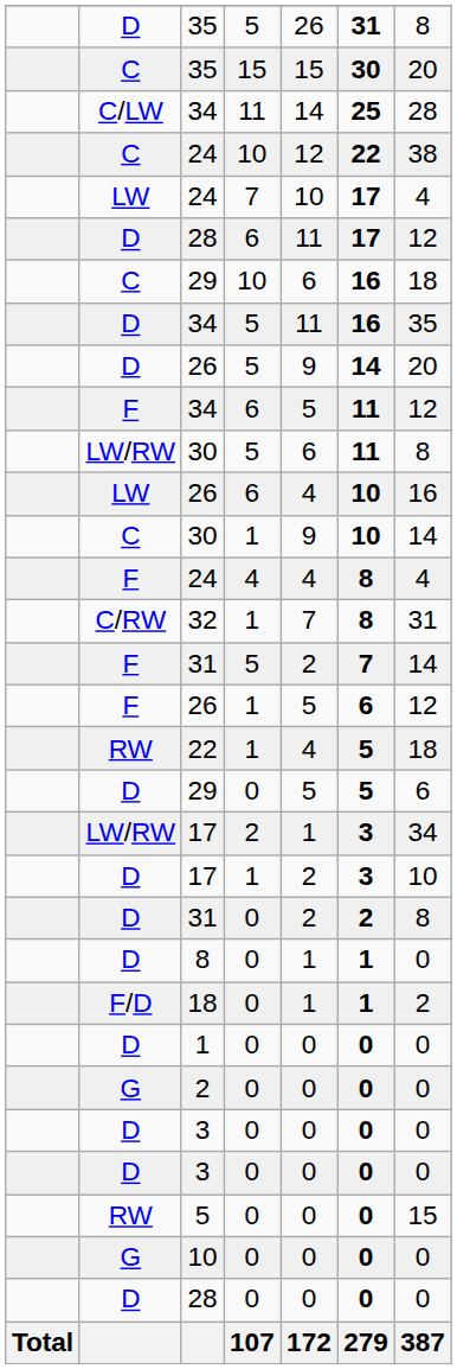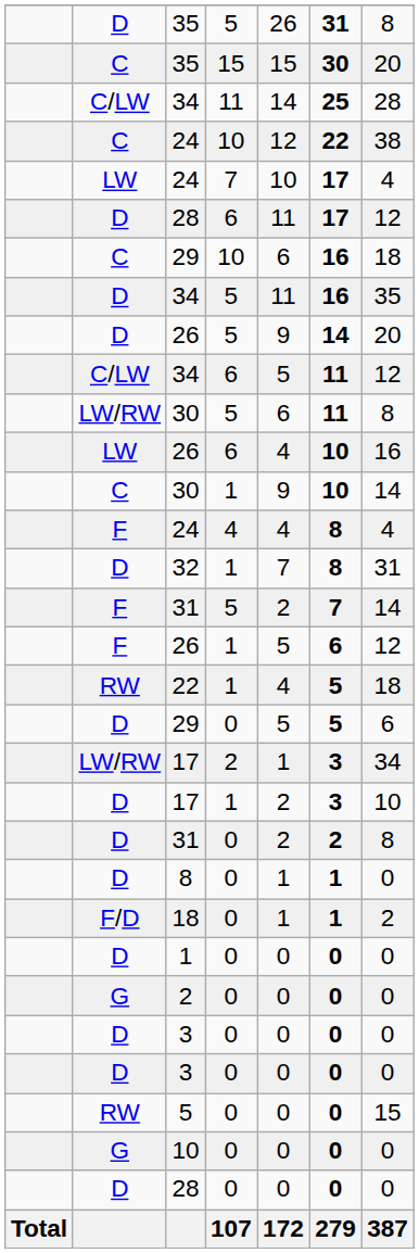34 / 6 | column 2: F -> C/LW
32 | column 2: C/RW -> D
